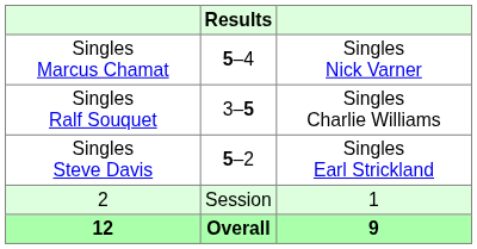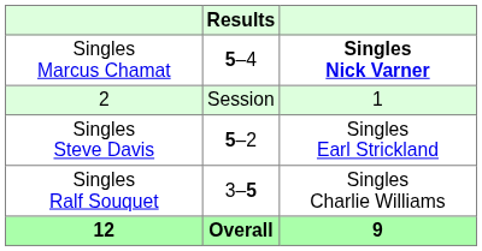Singles Marcus Chamat | column 3: normal -> bold
rows swapped: Singles Ralf Souquet <-> 2
